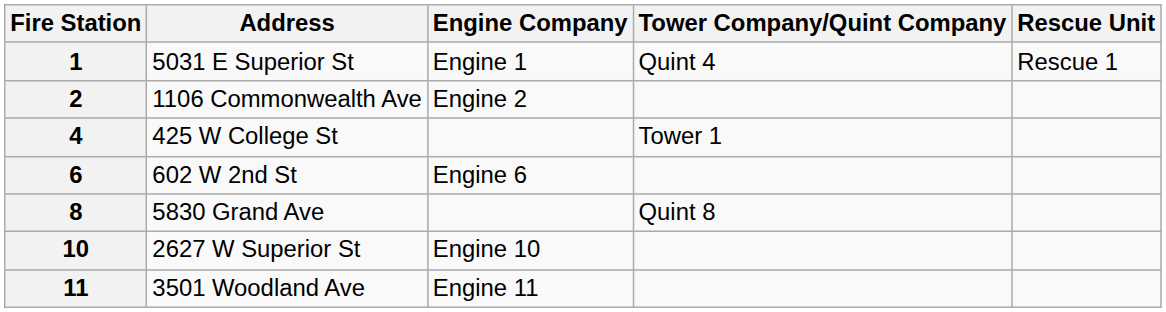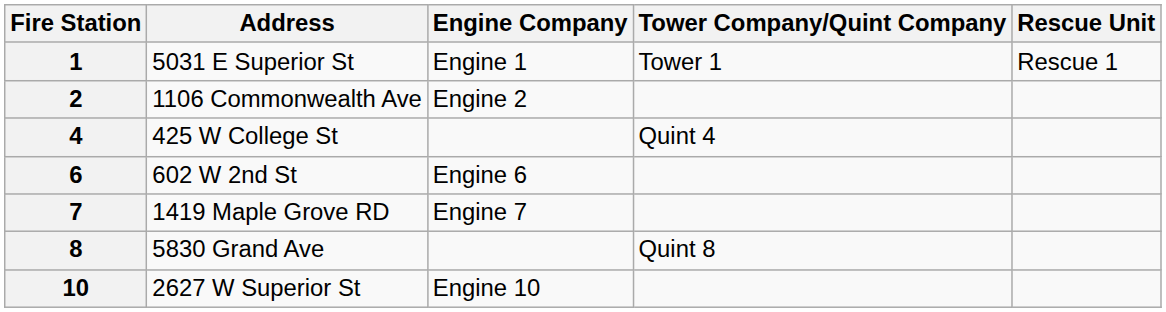1 | Tower Company/Quint Company: Quint 4 -> Tower 1
4 | Tower Company/Quint Company: Tower 1 -> Quint 4
+ row: 7 | 1419 Maple Grove RD | Engine 7
- row: 11 | 3501 Woodland Ave | Engine 11
